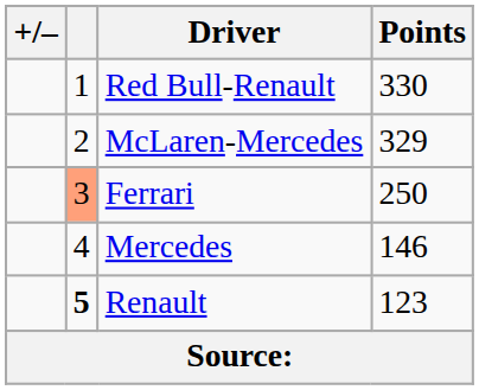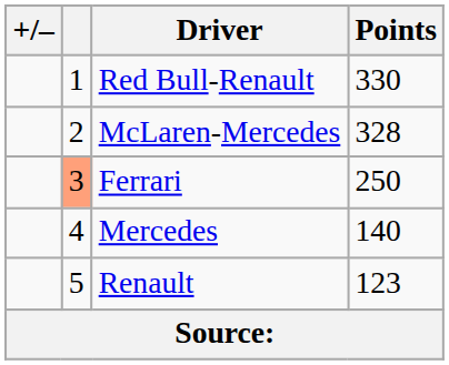McLaren-Mercedes | Points: 329 -> 328
Mercedes | Points: 146 -> 140
Renault | column 2: bold -> normal
